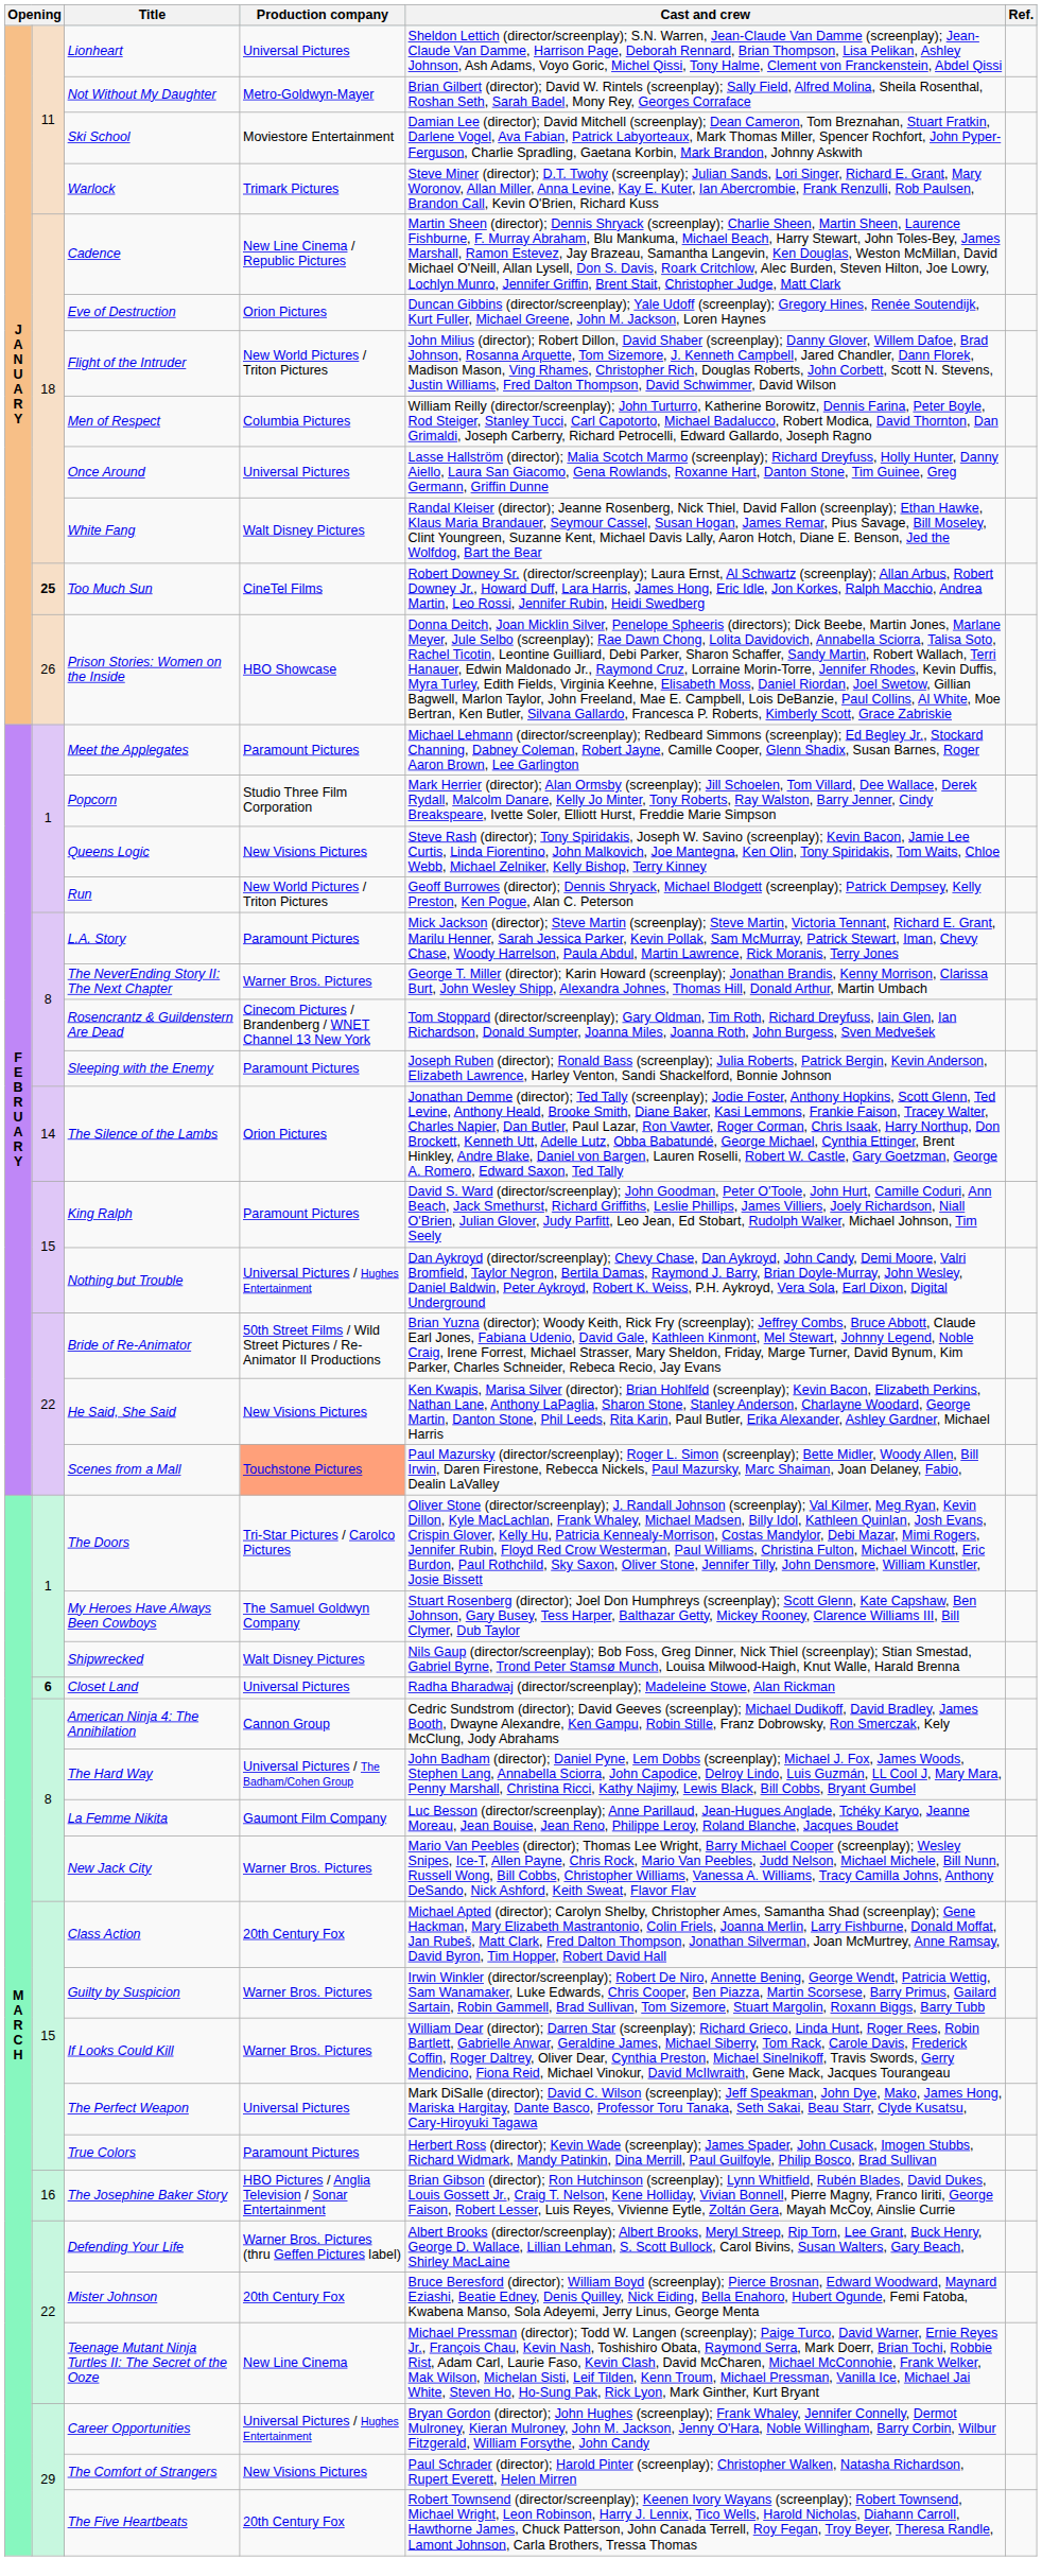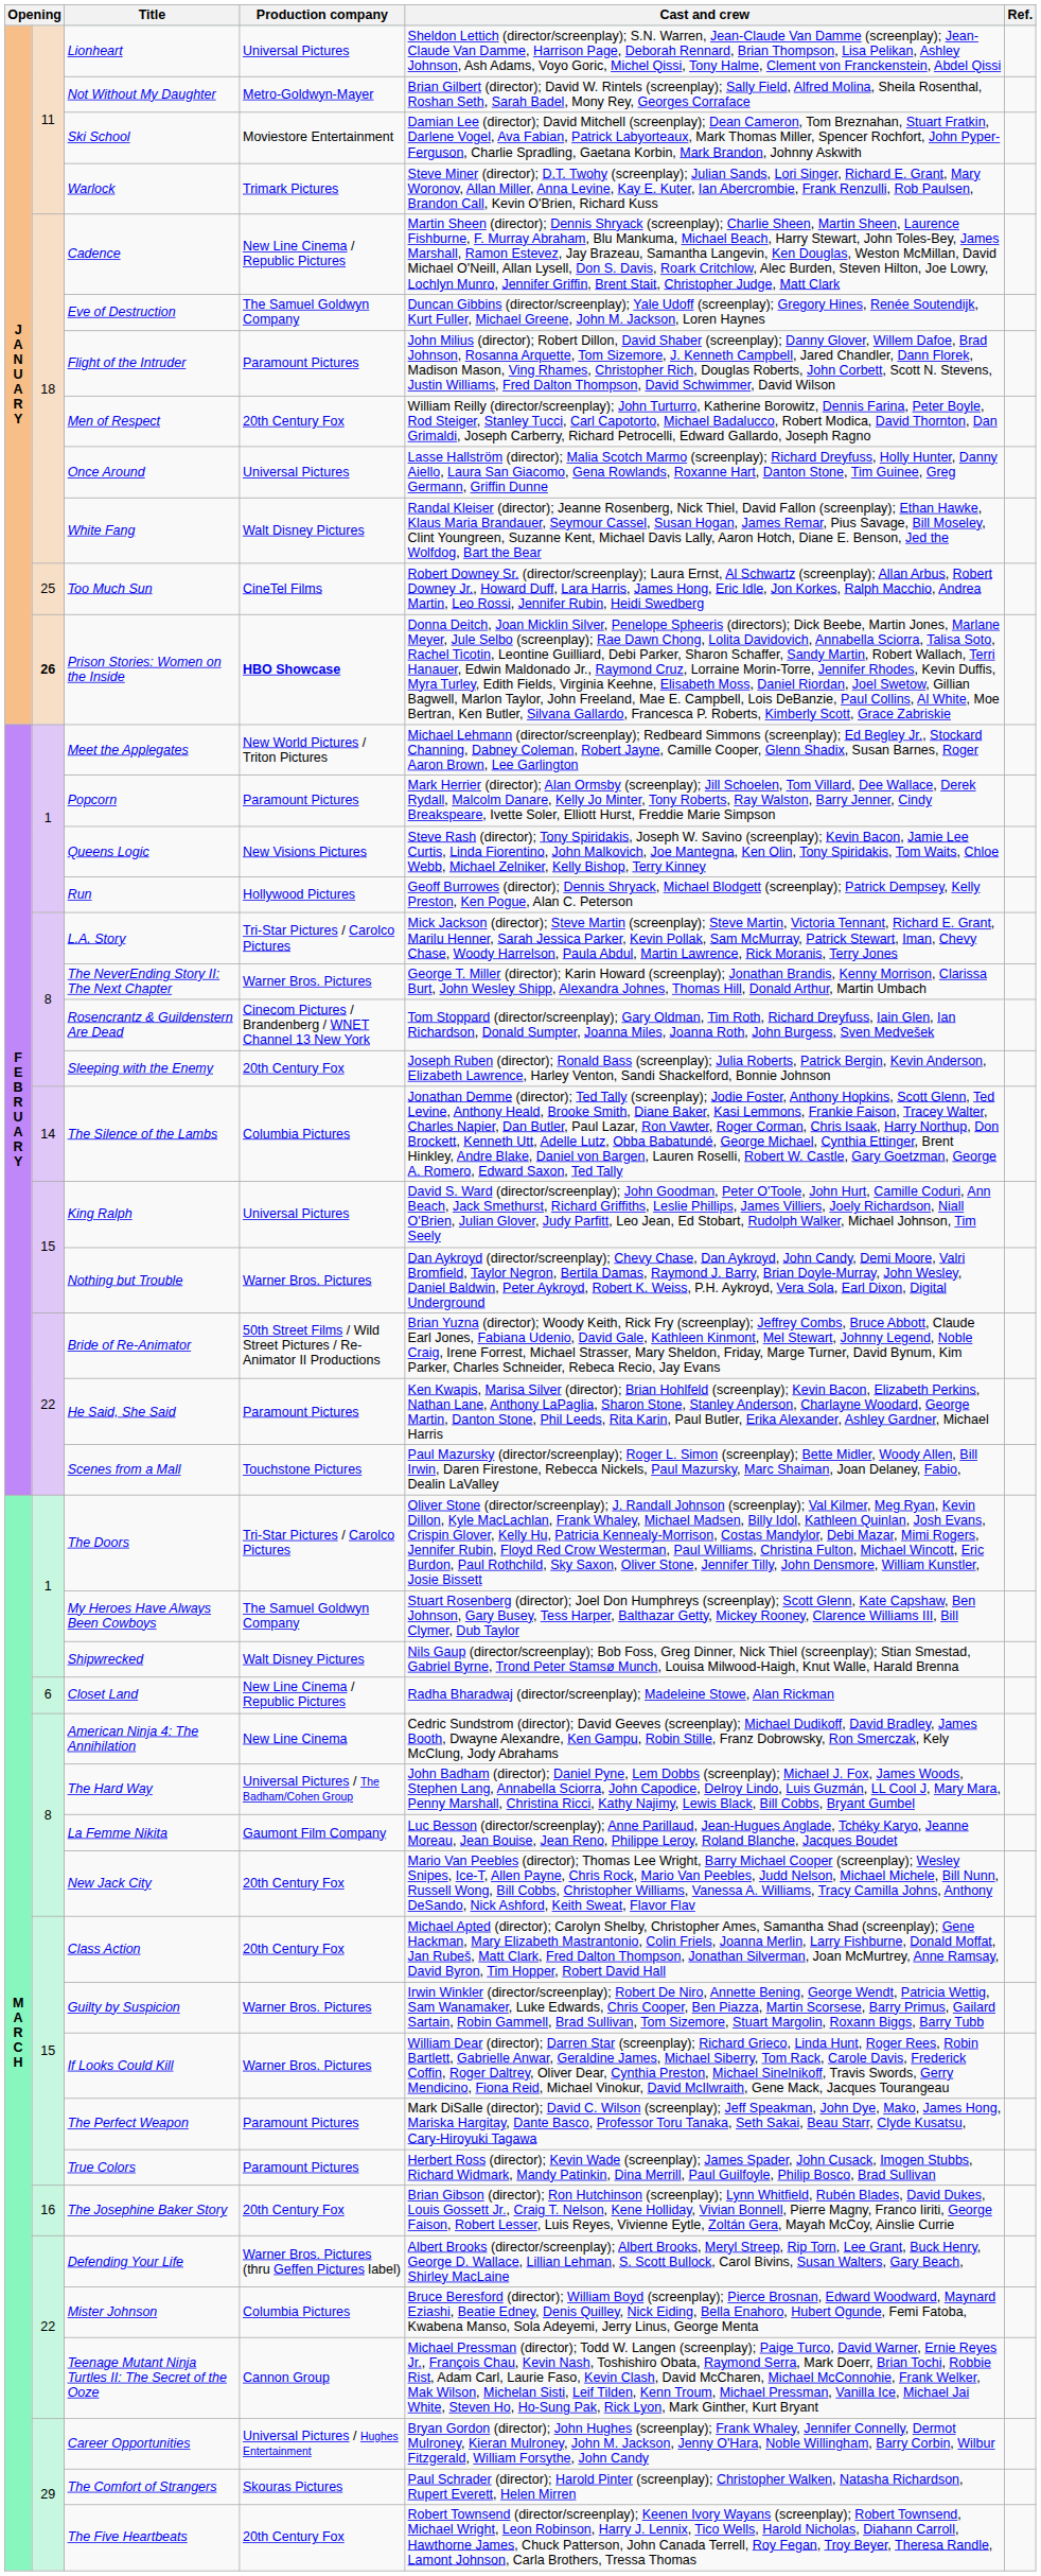Eve of Destruction | Production company: Orion Pictures -> The Samuel Goldwyn Company
Flight of the Intruder | Production company: New World Pictures / Triton Pictures -> Paramount Pictures
Men of Respect | Production company: Columbia Pictures -> 20th Century Fox
Too Much Sun | column 2: bold -> normal
Prison Stories: Women on the Inside | column 2: normal -> bold
Prison Stories: Women on the Inside | Production company: normal -> bold
Meet the Applegates | Production company: Paramount Pictures -> New World Pictures / Triton Pictures
Popcorn | Production company: Studio Three Film Corporation -> Paramount Pictures
Run | Production company: New World Pictures / Triton Pictures -> Hollywood Pictures
L.A. Story | Production company: Paramount Pictures -> Tri-Star Pictures / Carolco Pictures
Sleeping with the Enemy | Production company: Paramount Pictures -> 20th Century Fox
The Silence of the Lambs | Production company: Orion Pictures -> Columbia Pictures
King Ralph | Production company: Paramount Pictures -> Universal Pictures
Nothing but Trouble | Production company: Universal Pictures / Hughes Entertainment -> Warner Bros. Pictures
He Said, She Said | Production company: New Visions Pictures -> Paramount Pictures
Scenes from a Mall | Production company: lightsalmon background -> no background
Closet Land | column 2: bold -> normal
Closet Land | Production company: Universal Pictures -> New Line Cinema / Republic Pictures
American Ninja 4: The Annihilation | Production company: Cannon Group -> New Line Cinema
New Jack City | Production company: Warner Bros. Pictures -> 20th Century Fox
The Perfect Weapon | Production company: Universal Pictures -> Paramount Pictures
The Josephine Baker Story | Production company: HBO Pictures / Anglia Television / Sonar Entertainment -> 20th Century Fox
Mister Johnson | Production company: 20th Century Fox -> Columbia Pictures
Teenage Mutant Ninja Turtles II: The Secret of the Ooze | Production company: New Line Cinema -> Cannon Group
The Comfort of Strangers | Production company: New Visions Pictures -> Skouras Pictures
